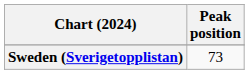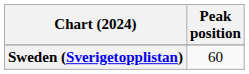Sweden (Sverigetopplistan) | Peak position: 73 -> 60
